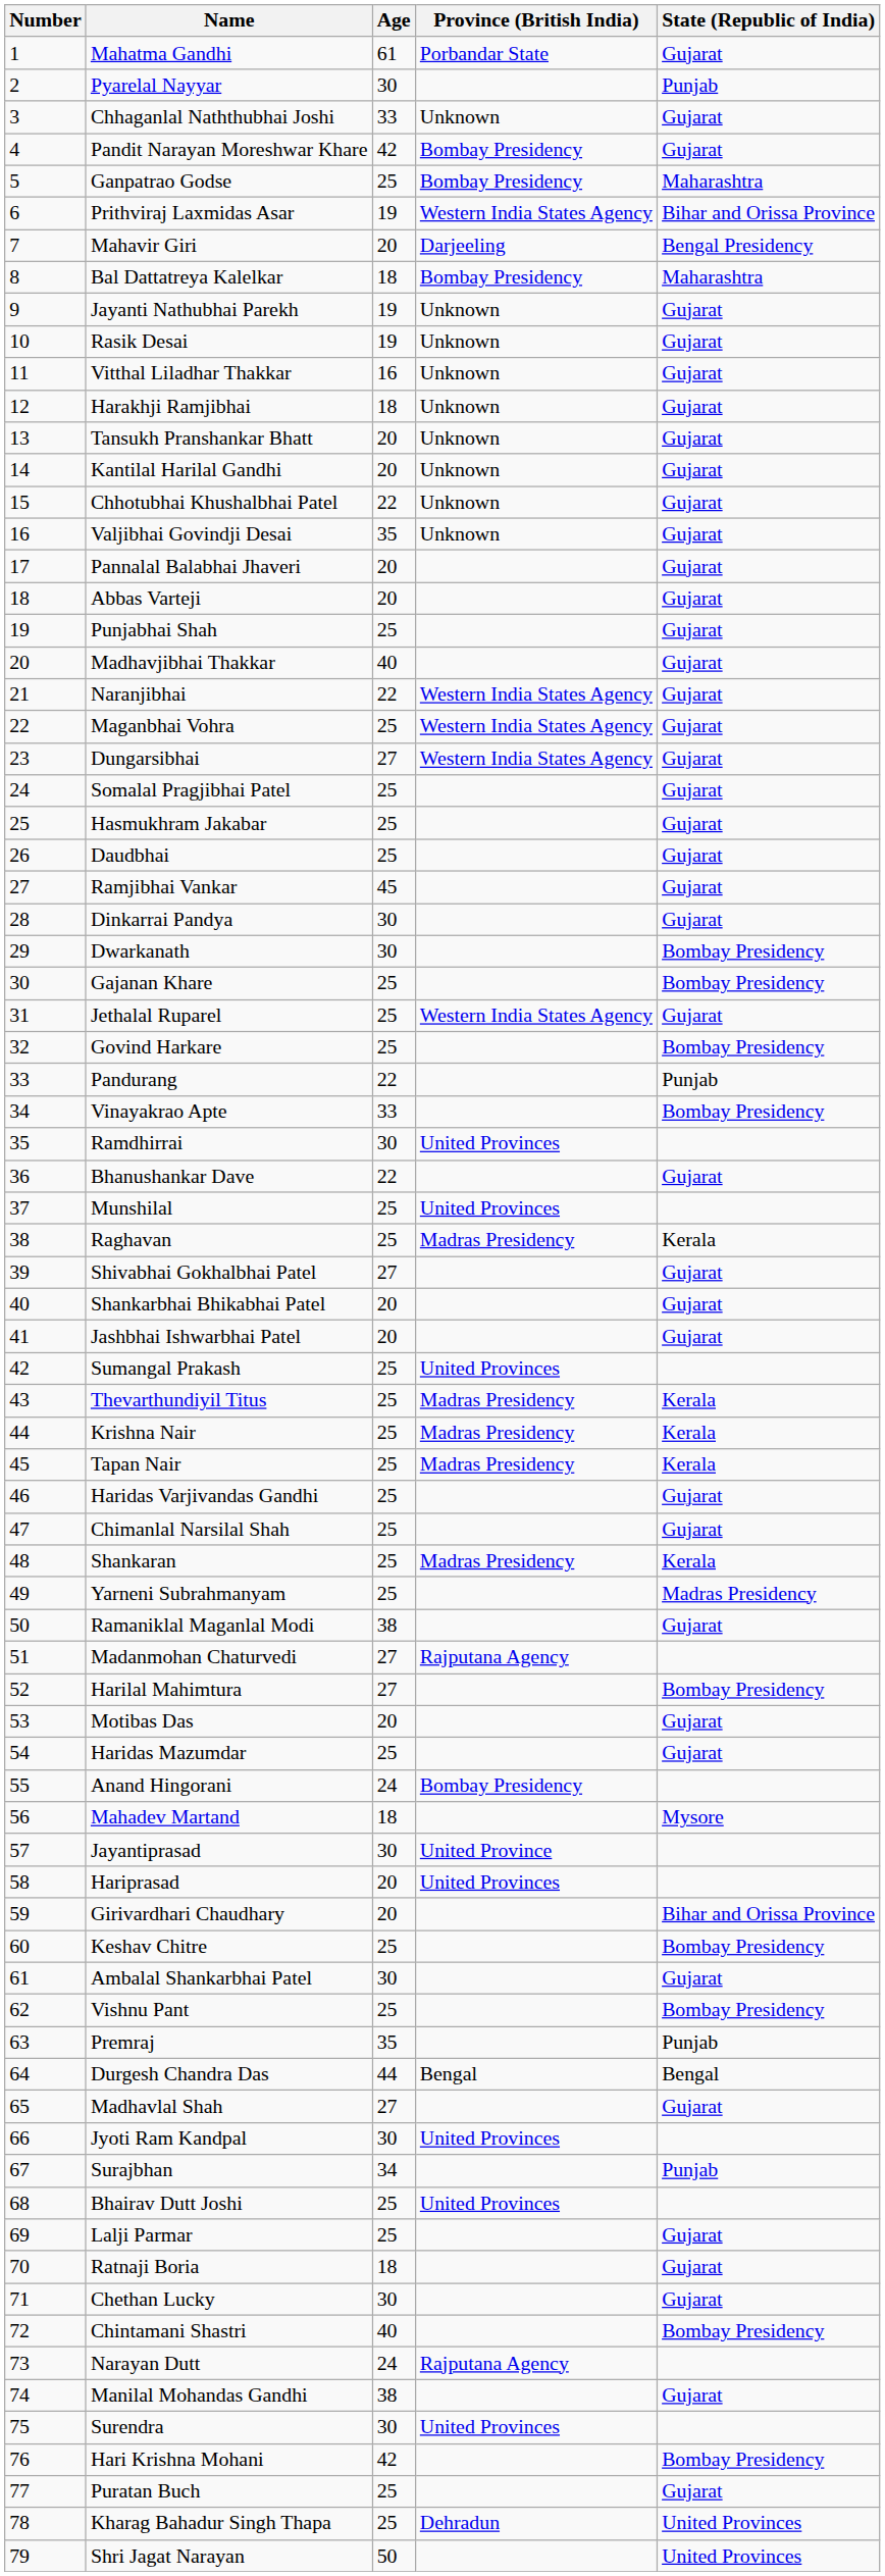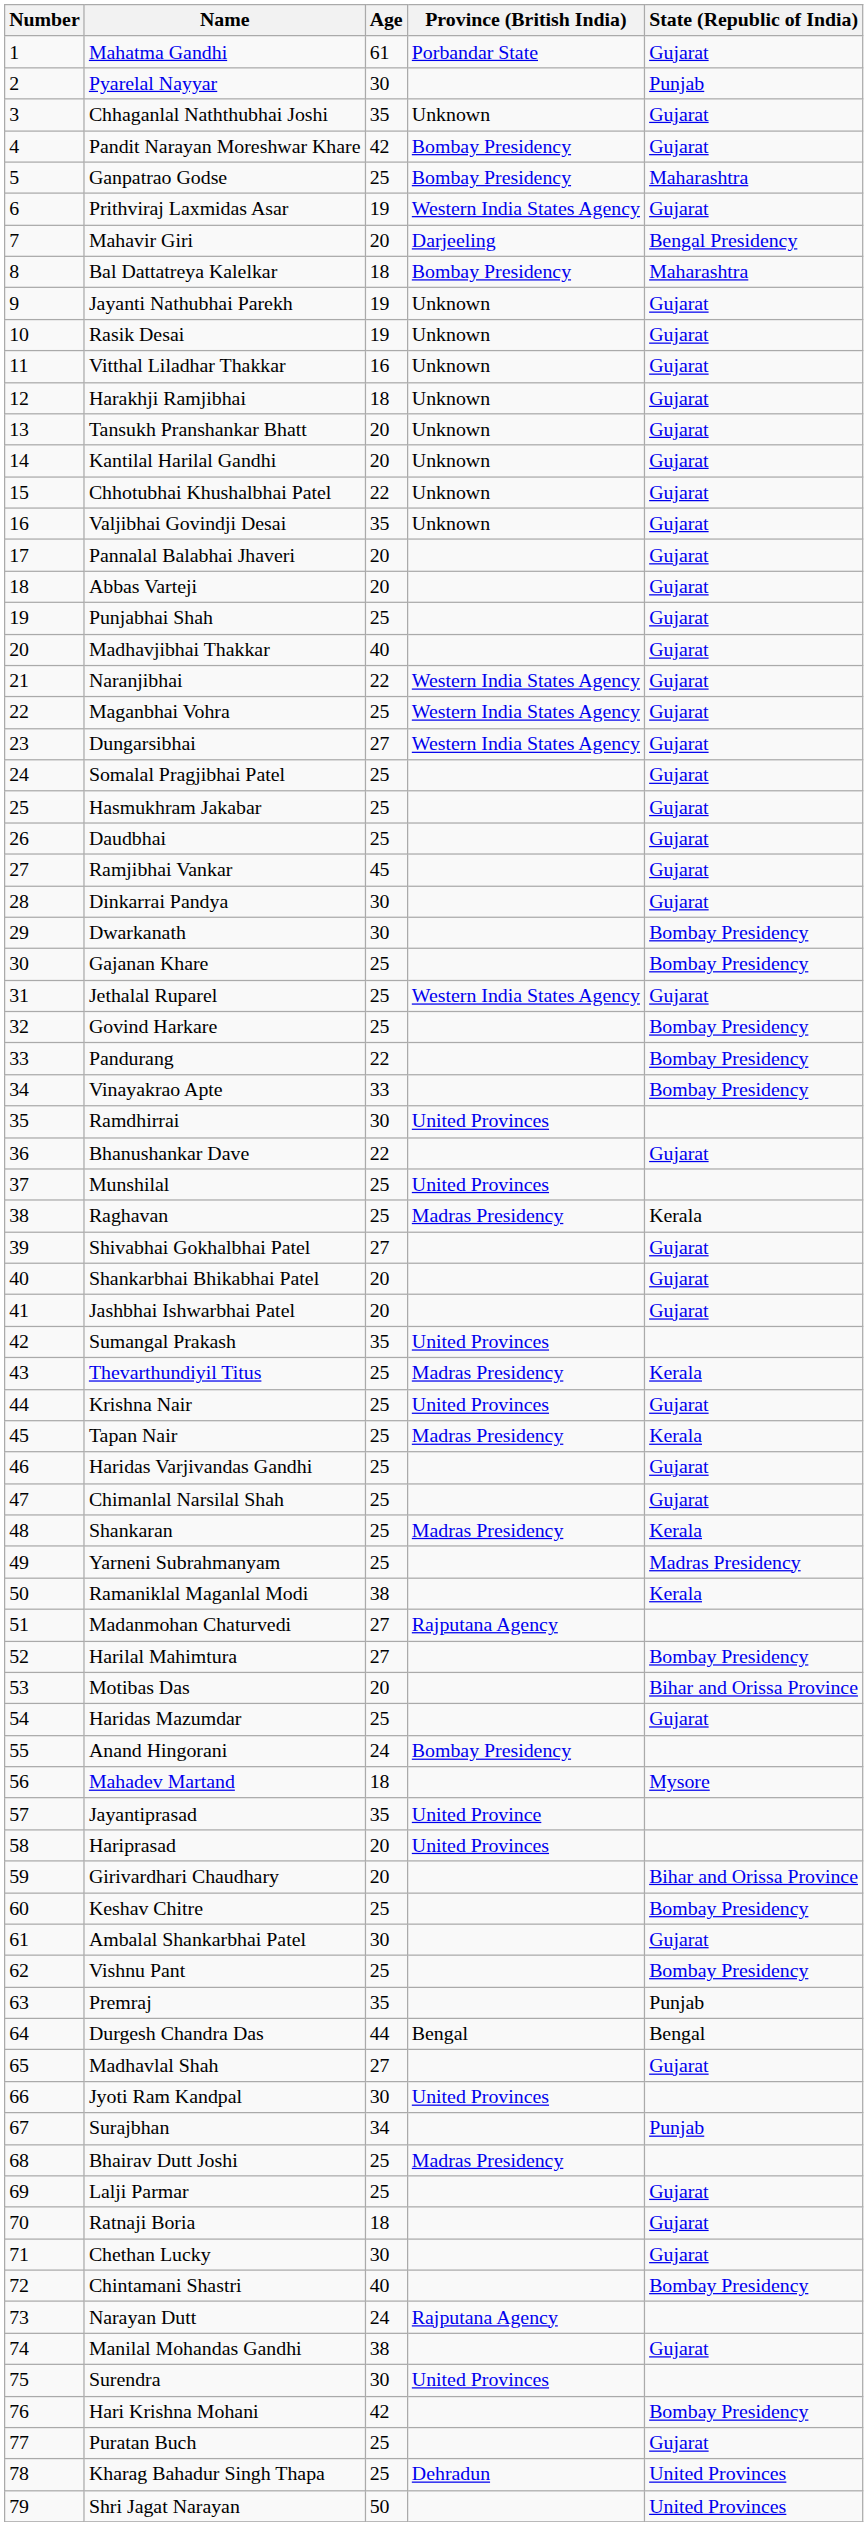Chhaganlal Naththubhai Joshi | Age: 33 -> 35
Prithviraj Laxmidas Asar | State (Republic of India): Bihar and Orissa Province -> Gujarat
Pandurang | State (Republic of India): Punjab -> Bombay Presidency
Sumangal Prakash | Age: 25 -> 35
Krishna Nair | Province (British India): Madras Presidency -> United Provinces
Krishna Nair | State (Republic of India): Kerala -> Gujarat
Ramaniklal Maganlal Modi | State (Republic of India): Gujarat -> Kerala
Motibas Das | State (Republic of India): Gujarat -> Bihar and Orissa Province
Jayantiprasad | Age: 30 -> 35
Bhairav Dutt Joshi | Province (British India): United Provinces -> Madras Presidency
